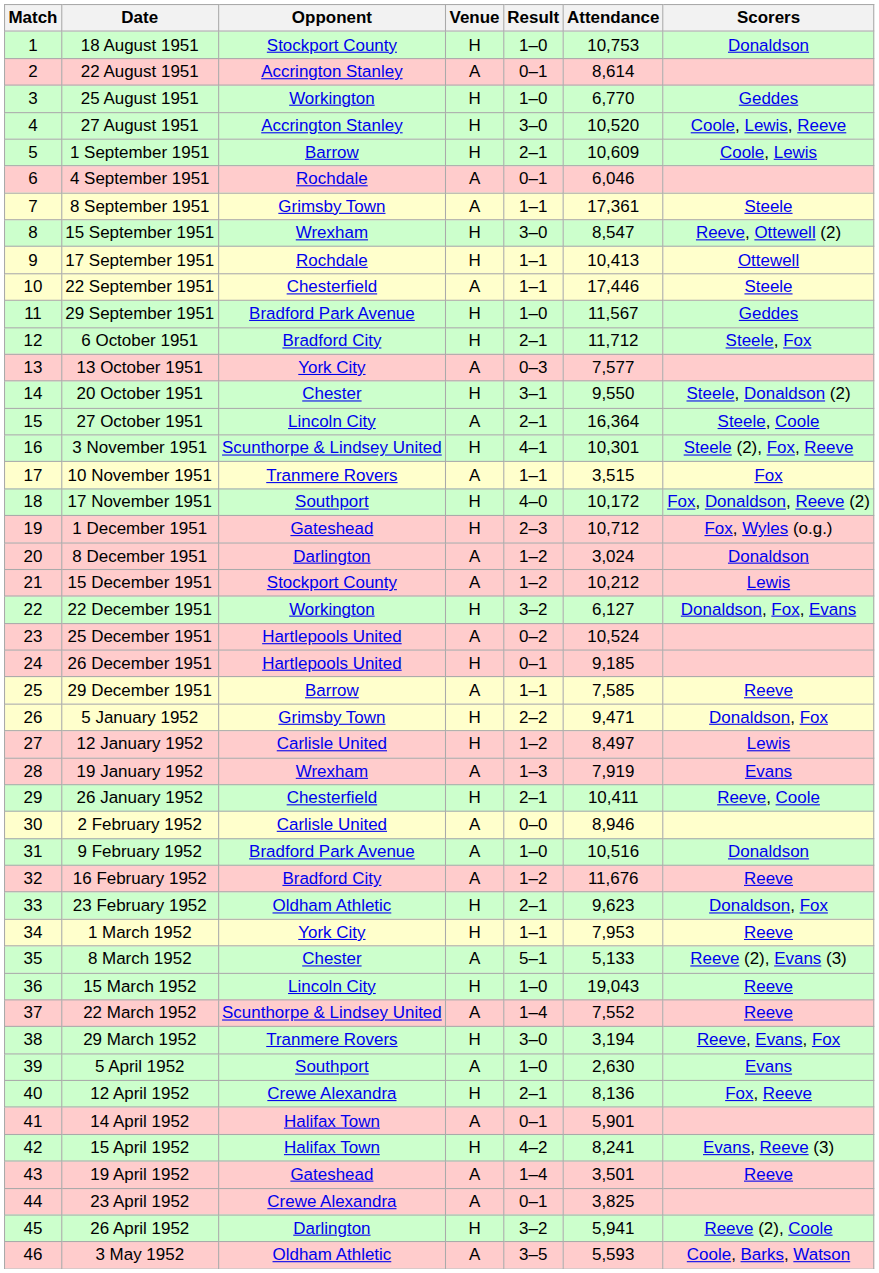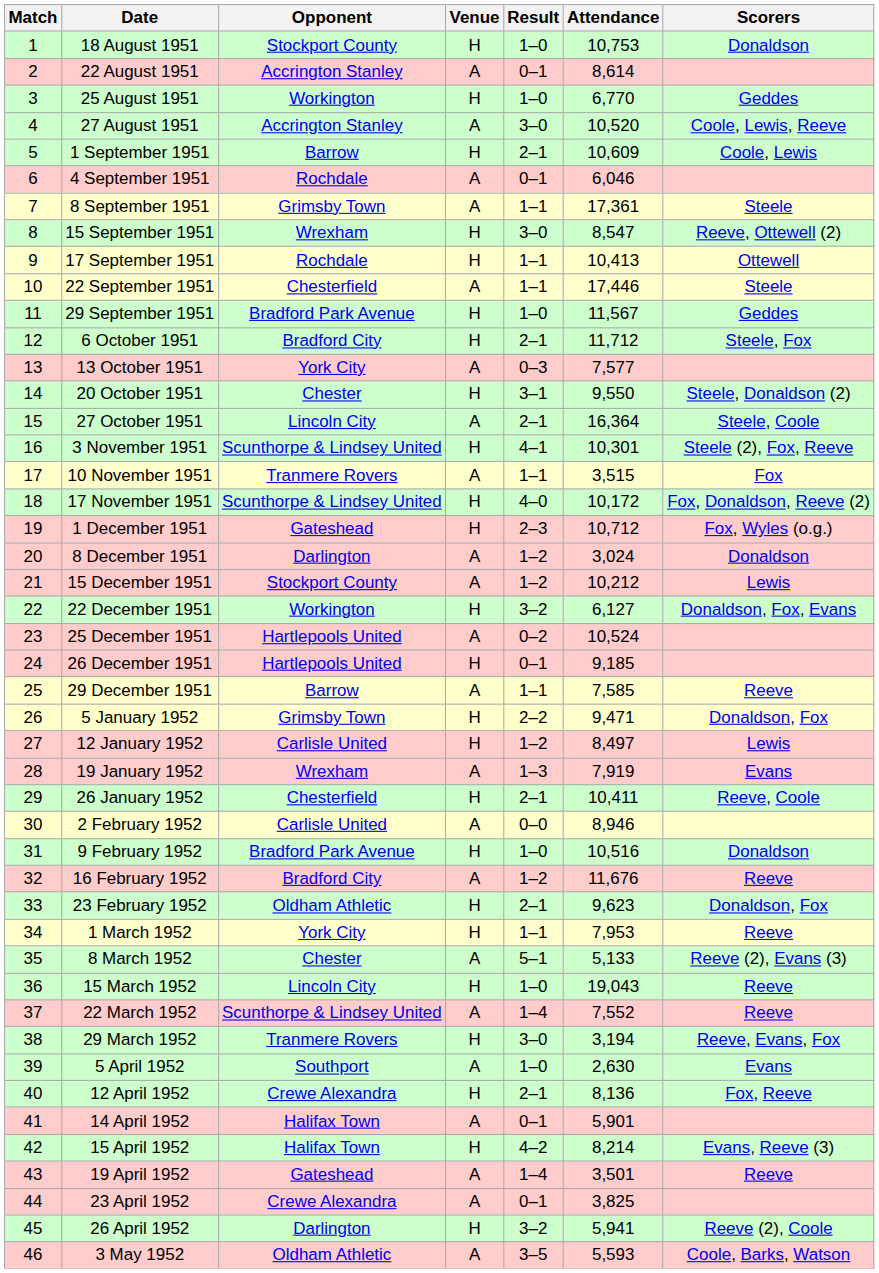27 August 1951 | Venue: H -> A
17 November 1951 | Opponent: Southport -> Scunthorpe & Lindsey United
9 February 1952 | Venue: A -> H
15 April 1952 | Attendance: 8,241 -> 8,214
